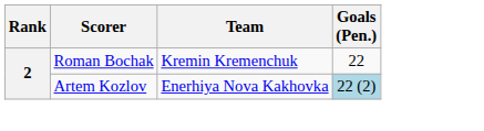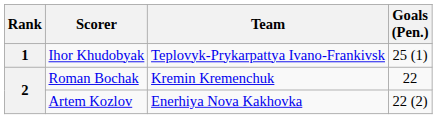+ row: 1 | Ihor Khudobyak | Teplovyk-Prykarpattya Ivano-Frankivsk | 25 (1)
Artem Kozlov | Goals (Pen.): lightblue background -> no background
